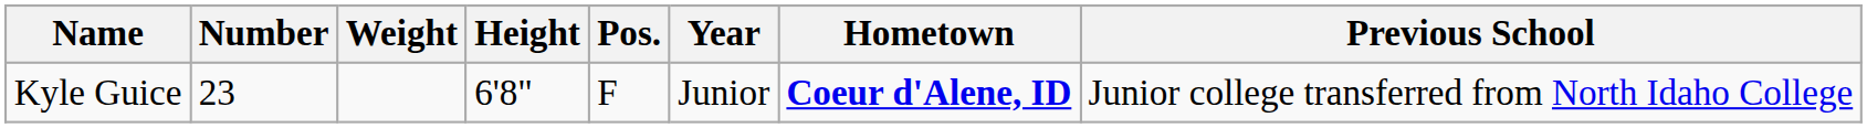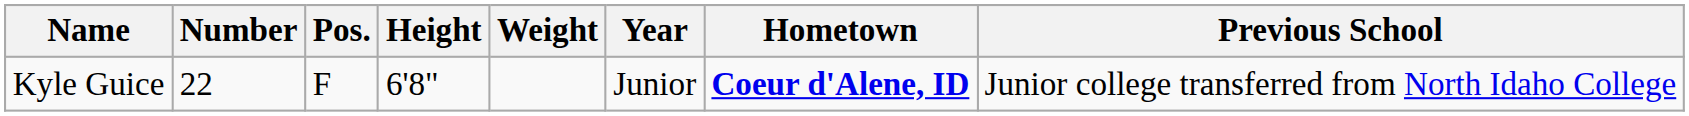columns swapped: Pos. <-> Weight
Kyle Guice | Number: 23 -> 22
